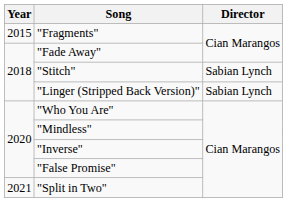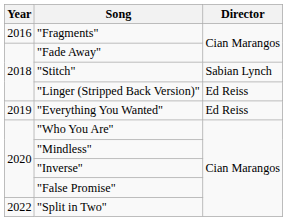"Fragments" | Year: 2015 -> 2016
"Linger (Stripped Back Version)" | Director: Sabian Lynch -> Ed Reiss
+ row: 2019 | "Everything You Wanted" | Ed Reiss
"Split in Two" | Year: 2021 -> 2022
